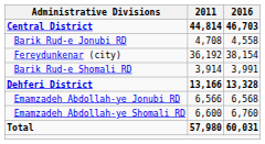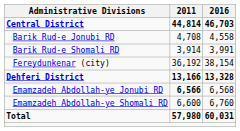rows swapped: Barik Rud-e Shomali RD <-> Fereydunkenar (city)
Emamzadeh Abdollah-ye Jonubi RD | 2011: normal -> bold
